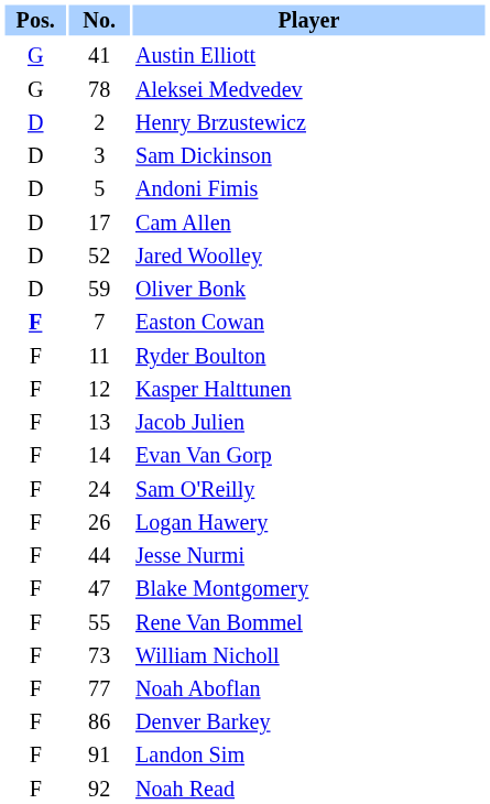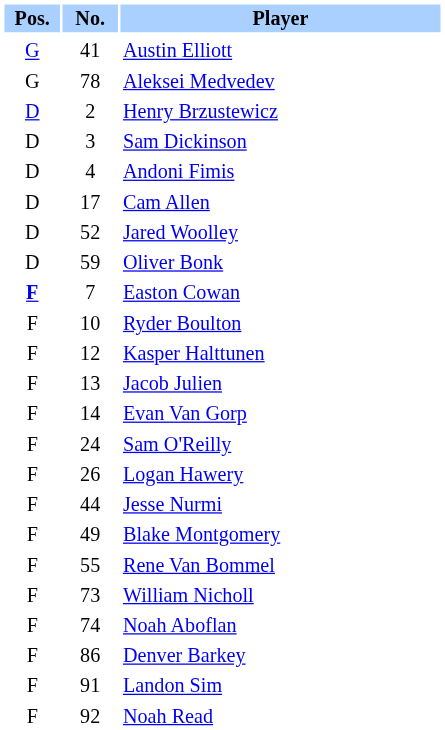Andoni Fimis | No.: 5 -> 4
Ryder Boulton | No.: 11 -> 10
Blake Montgomery | No.: 47 -> 49
Noah Aboflan | No.: 77 -> 74
